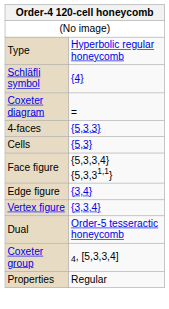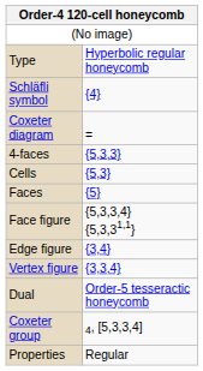+ row: Faces | {5}
